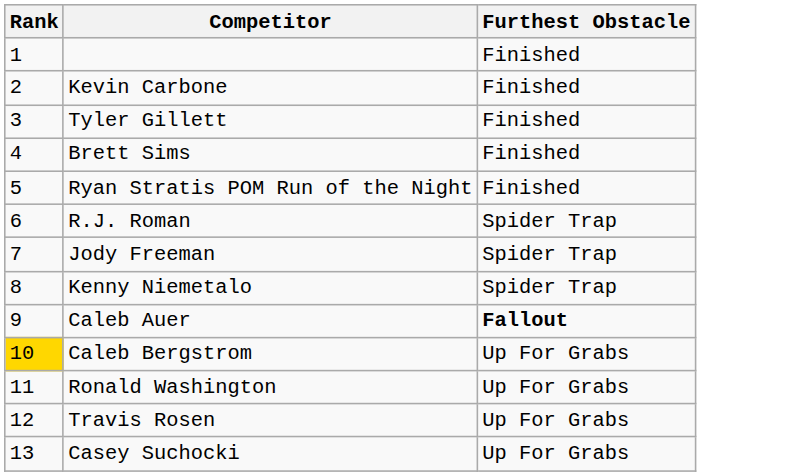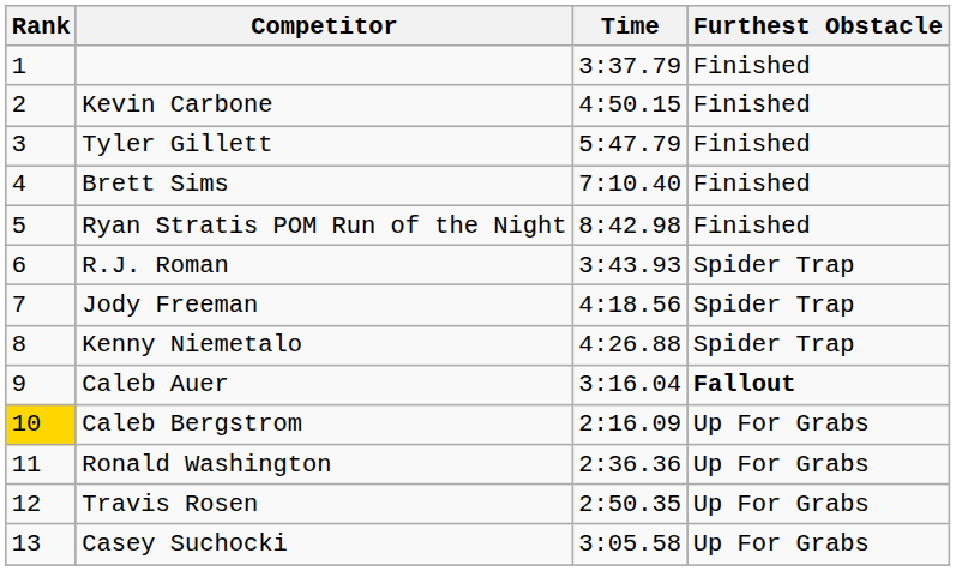+ column: Time | 3:37.79 | 4:50.15 | 5:47.79 | 7:10.40 | 8:42.98 | 3:43.93 | 4:18.56 | 4:26.88 | 3:16.04 | 2:16.09 | 2:36.36 | 2:50.35 | 3:05.58
